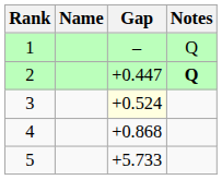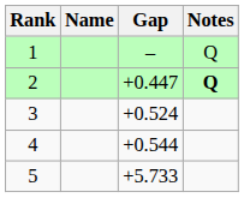3 | Gap: lightyellow background -> no background
4 | Gap: +0.868 -> +0.544
